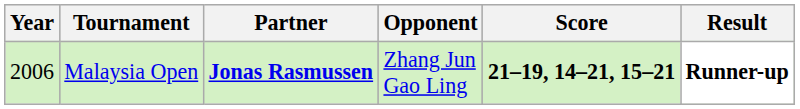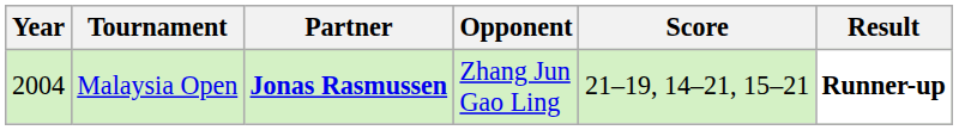Malaysia Open | Year: 2006 -> 2004
Malaysia Open | Score: bold -> normal
